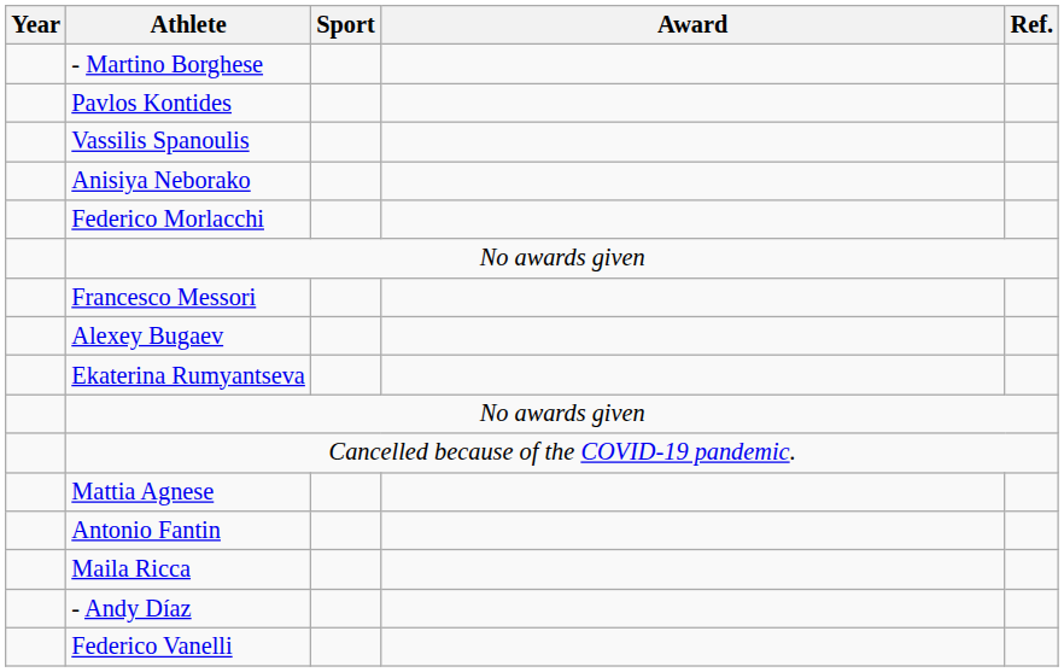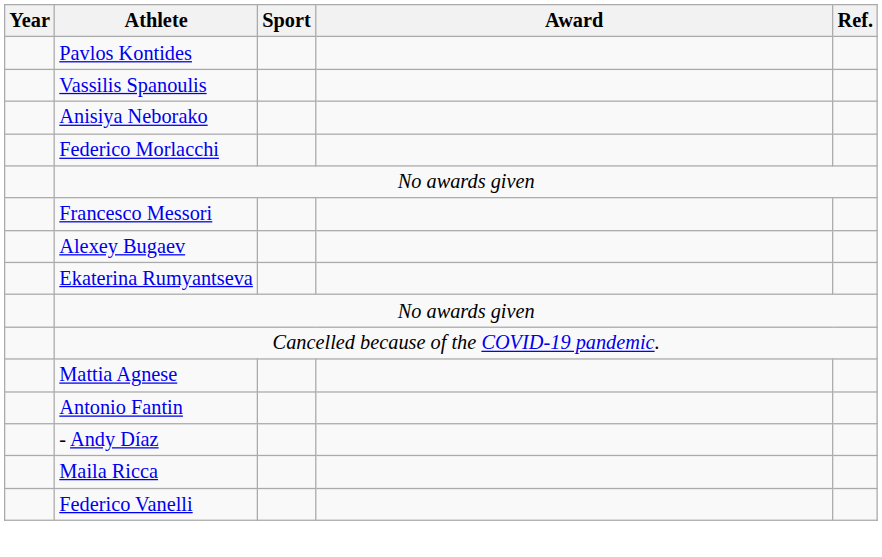- row: - Martino Borghese
rows swapped: Maila Ricca <-> - Andy Díaz
